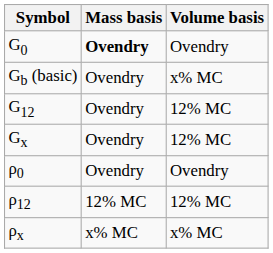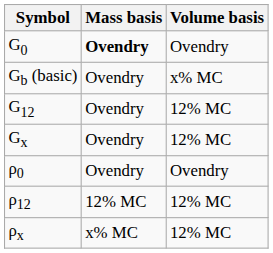ρx | Volume basis: x% MC -> 12% MC
